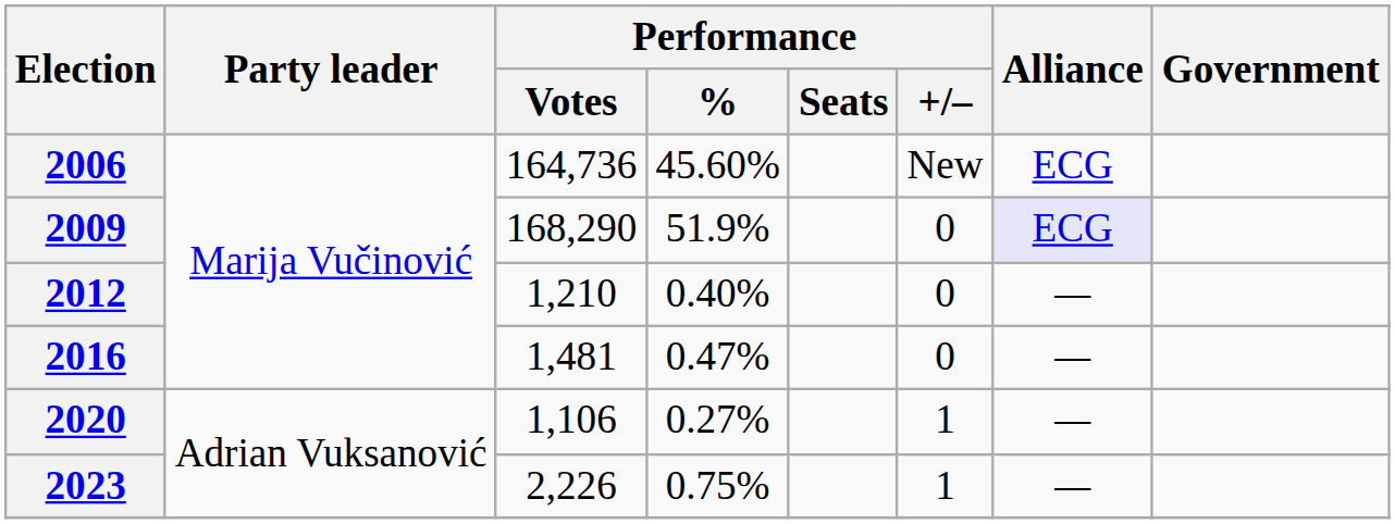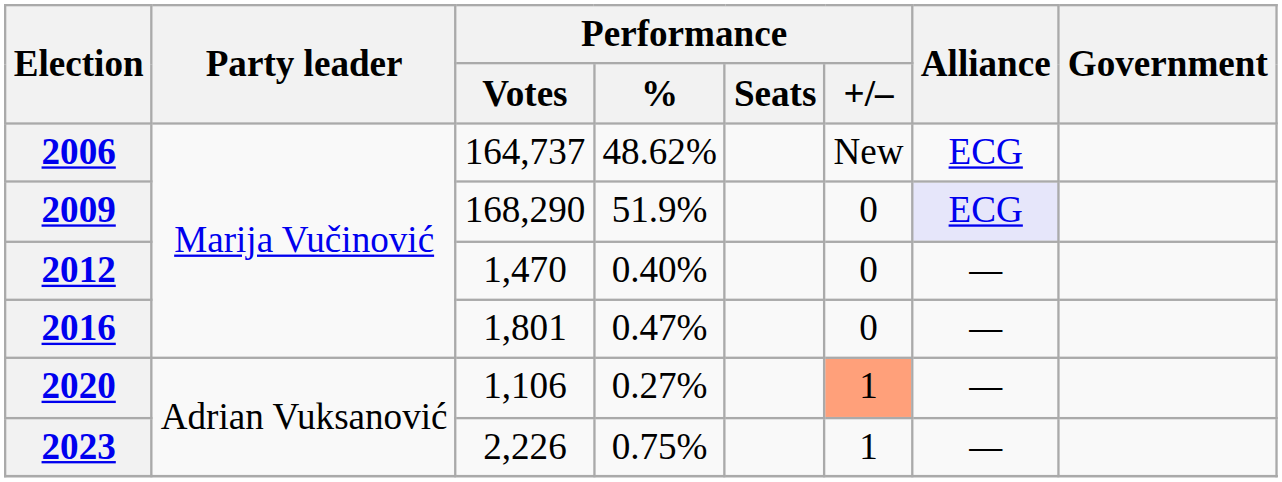2006 | Performance / Votes: 164,736 -> 164,737
2006 | Performance / %: 45.60% -> 48.62%
2012 | Performance / Votes: 1,210 -> 1,470
2016 | Performance / Votes: 1,481 -> 1,801
2020 | Performance / +/–: no background -> lightsalmon background
